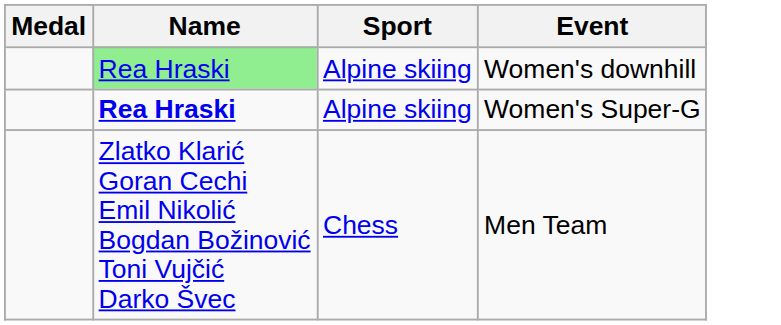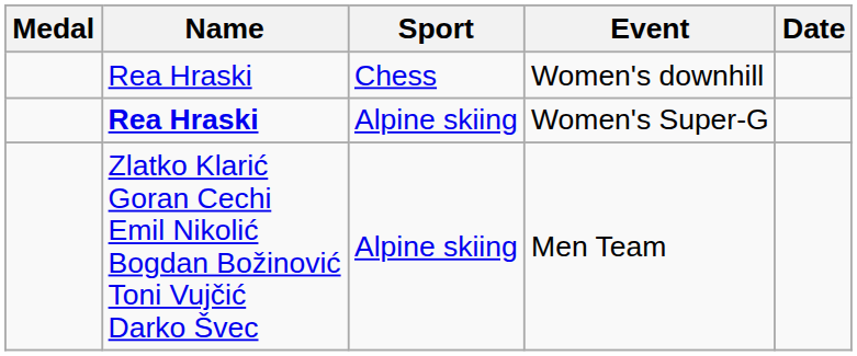+ column: Date
Women's downhill | Name: lightgreen background -> no background
Women's downhill | Sport: Alpine skiing -> Chess
Men Team | Sport: Chess -> Alpine skiing
